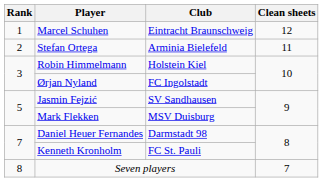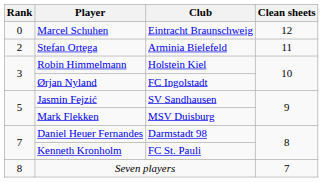Marcel Schuhen | Rank: 1 -> 0
